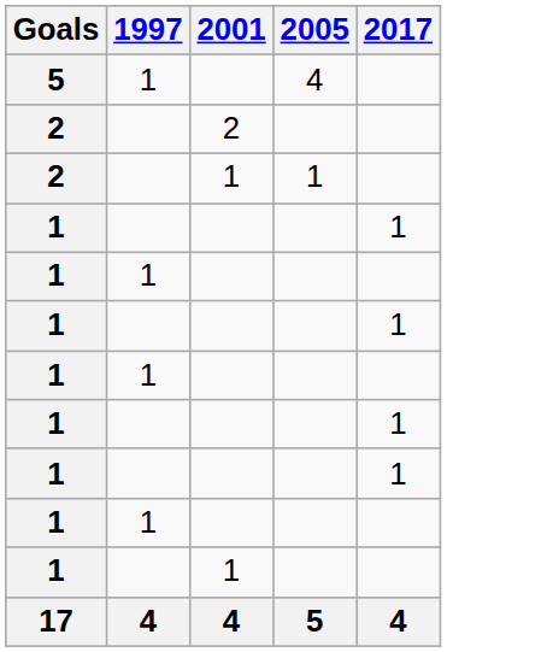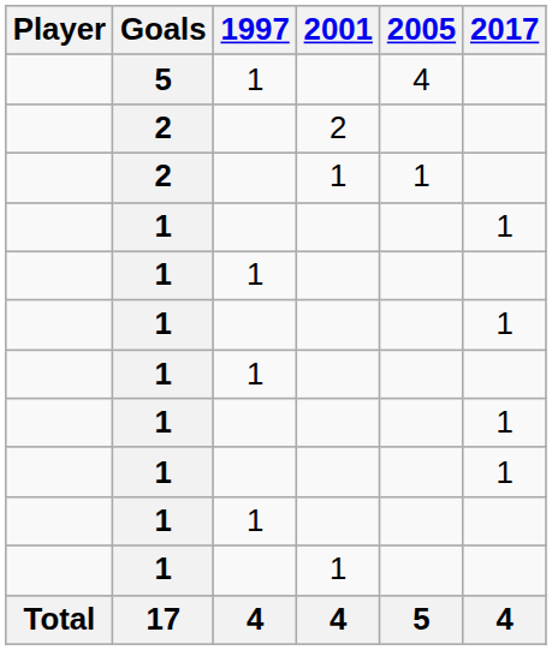+ column: Player | Total
